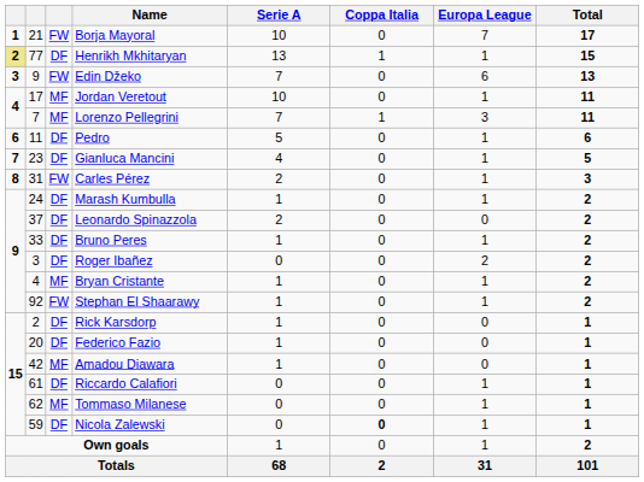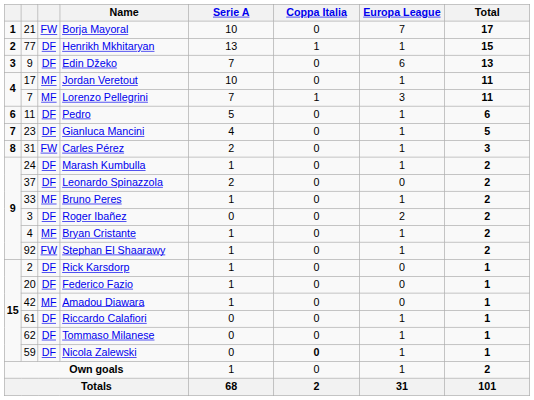Henrikh Mkhitaryan | column 1: khaki background -> no background
Edin Džeko | column 3: FW -> DF
Bruno Peres | column 3: DF -> MF
Tommaso Milanese | column 3: MF -> DF
